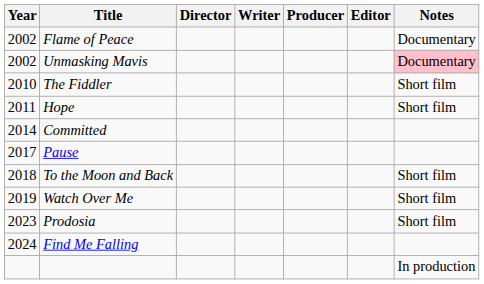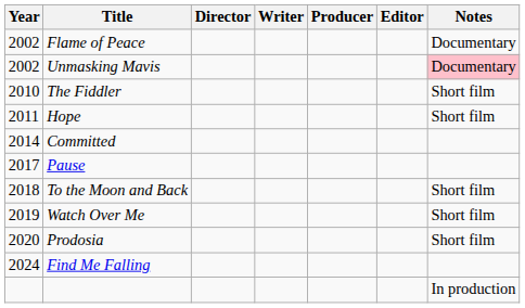Prodosia | Year: 2023 -> 2020
